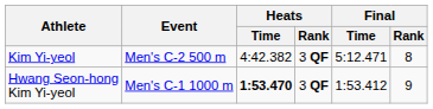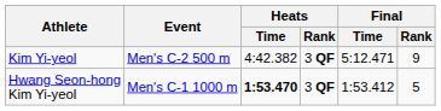Kim Yi-yeol | Final / Rank: 8 -> 9
Hwang Seon-hong Kim Yi-yeol | Final / Rank: 9 -> 5
